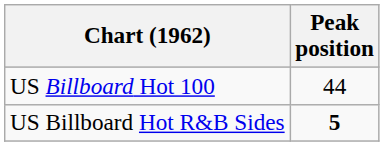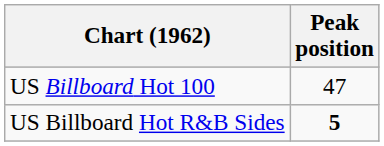US Billboard Hot 100 | Peak position: 44 -> 47
